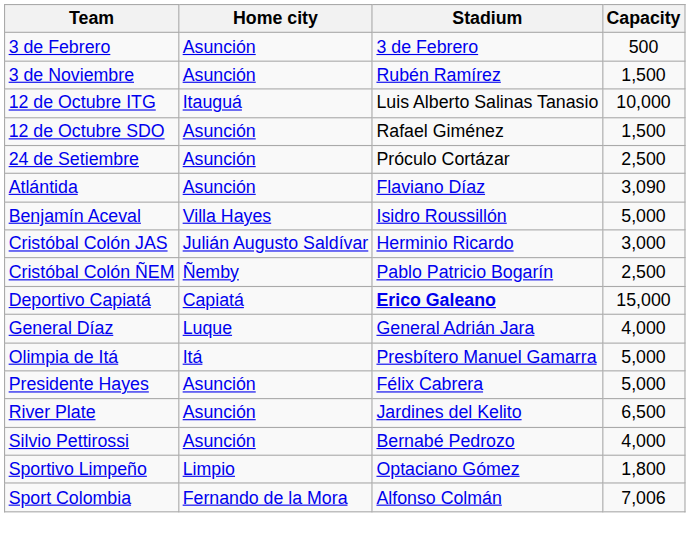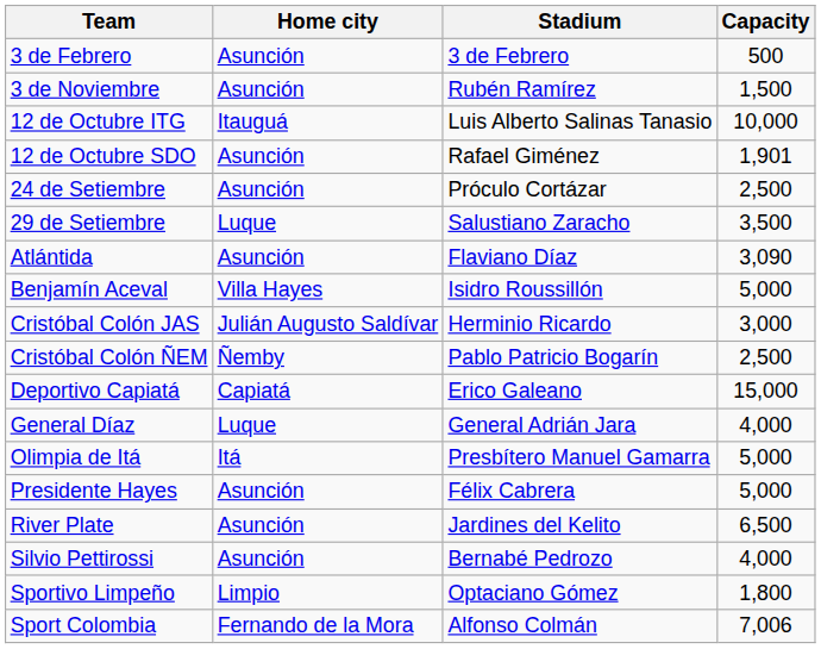12 de Octubre SDO | Capacity: 1,500 -> 1,901
+ row: 29 de Setiembre | Luque | Salustiano Zaracho | 3,500
Deportivo Capiatá | Stadium: bold -> normal
